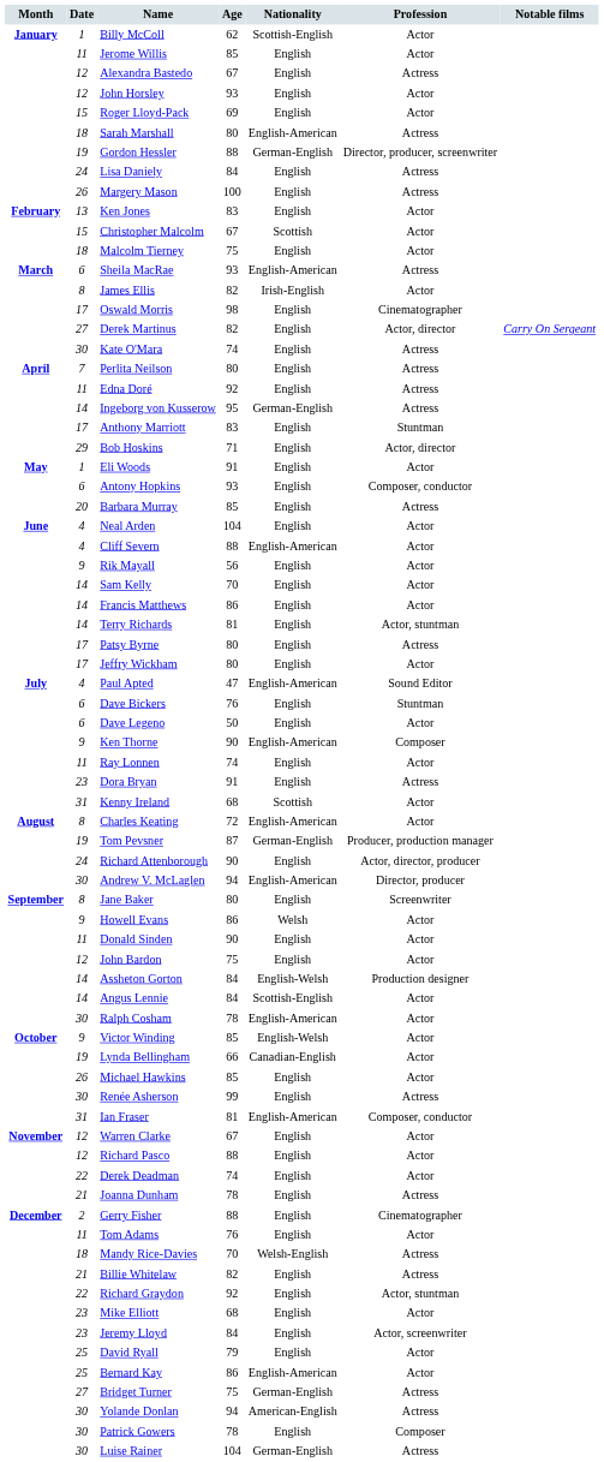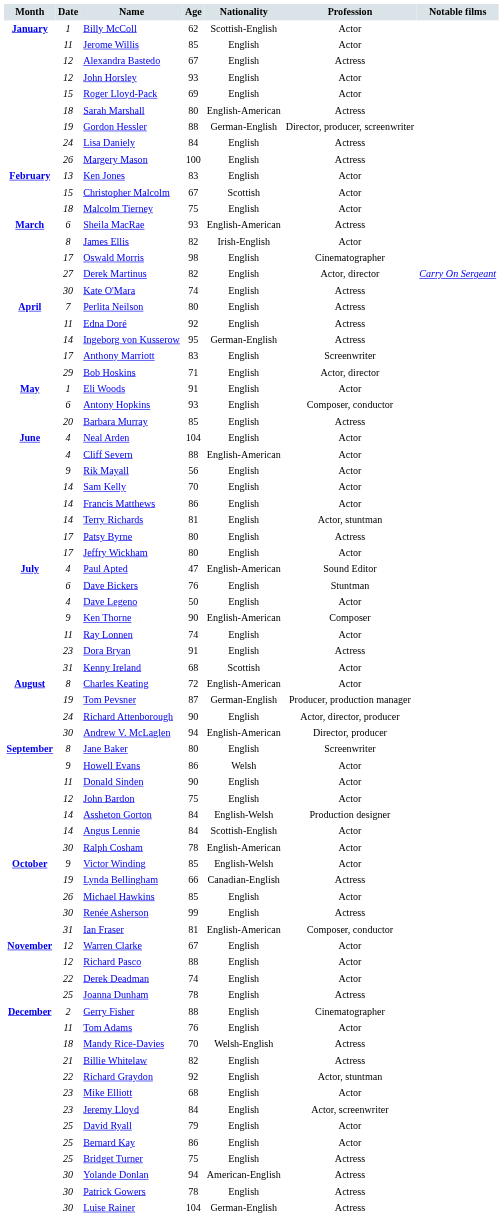Anthony Marriott | Profession: Stuntman -> Screenwriter
Dave Legeno | Date: 6 -> 4
Lynda Bellingham | Profession: Actor -> Actress
Joanna Dunham | Date: 21 -> 25
Bernard Kay | Nationality: English-American -> English
Bridget Turner | Date: 27 -> 25
Bridget Turner | Nationality: German-English -> English
Patrick Gowers | Profession: Composer -> Actress
